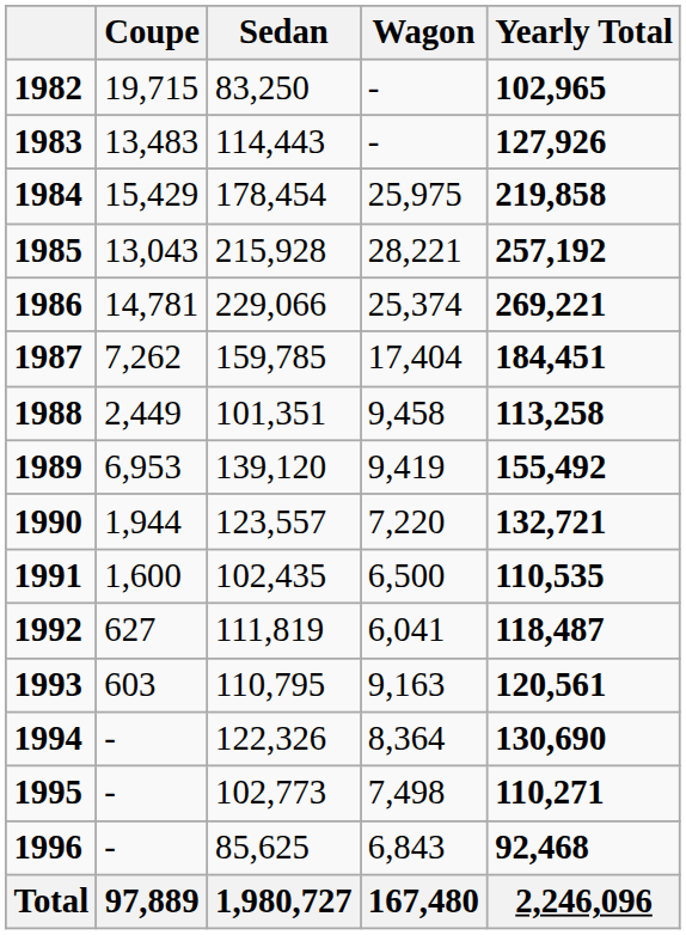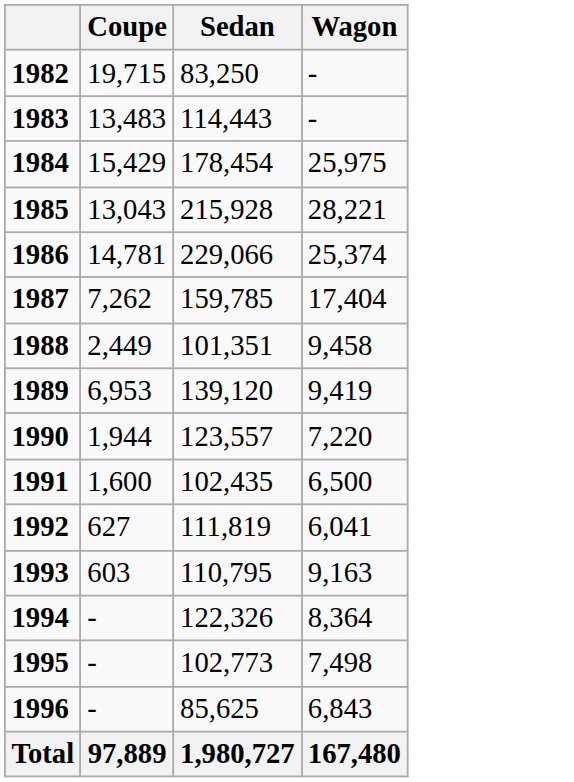- column: Yearly Total | 102,965 | 127,926 | 219,858 | 257,192 | 269,221 | 184,451 | 113,258 | 155,492 | 132,721 | 110,535 | 118,487 | 120,561 | 130,690 | 110,271 | 92,468 | 2,246,096
